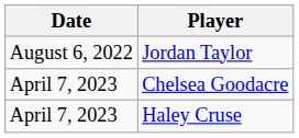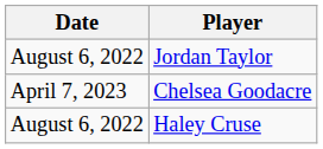Haley Cruse | Date: April 7, 2023 -> August 6, 2022
